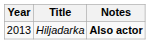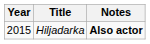Hiljadarka | Year: 2013 -> 2015
